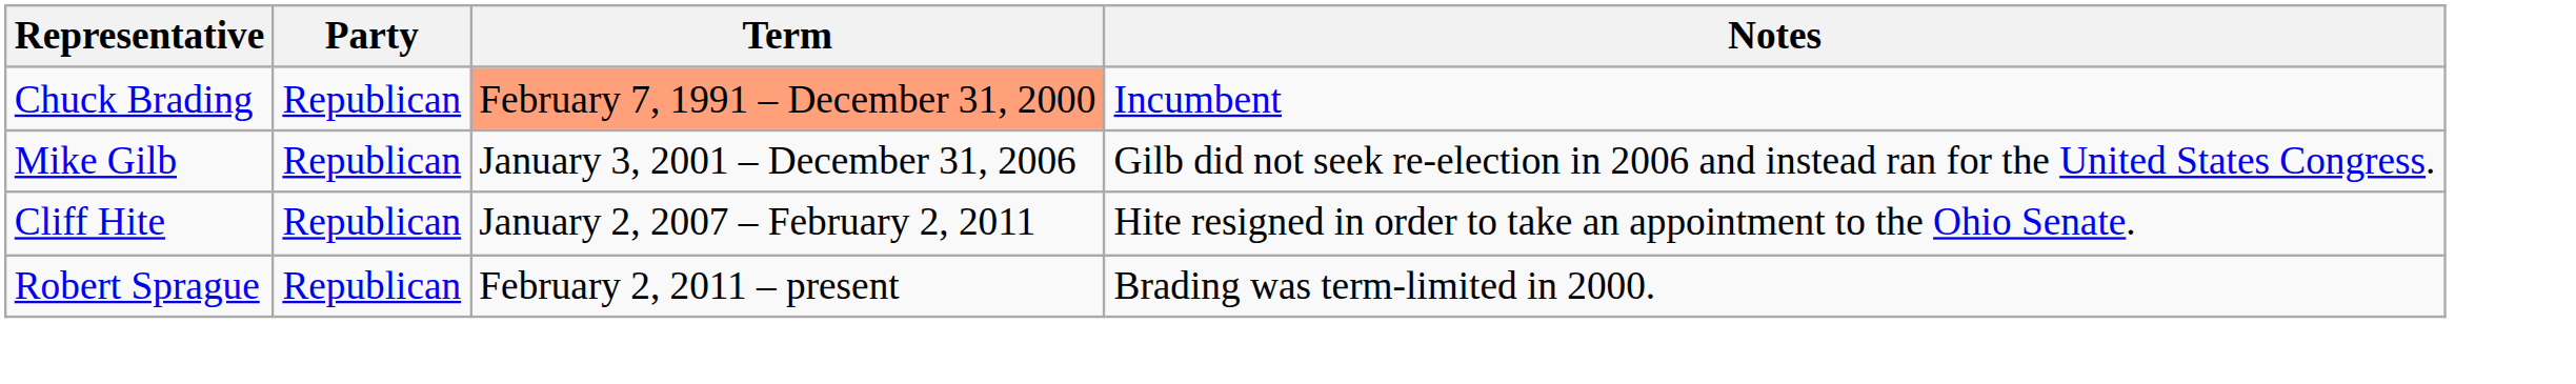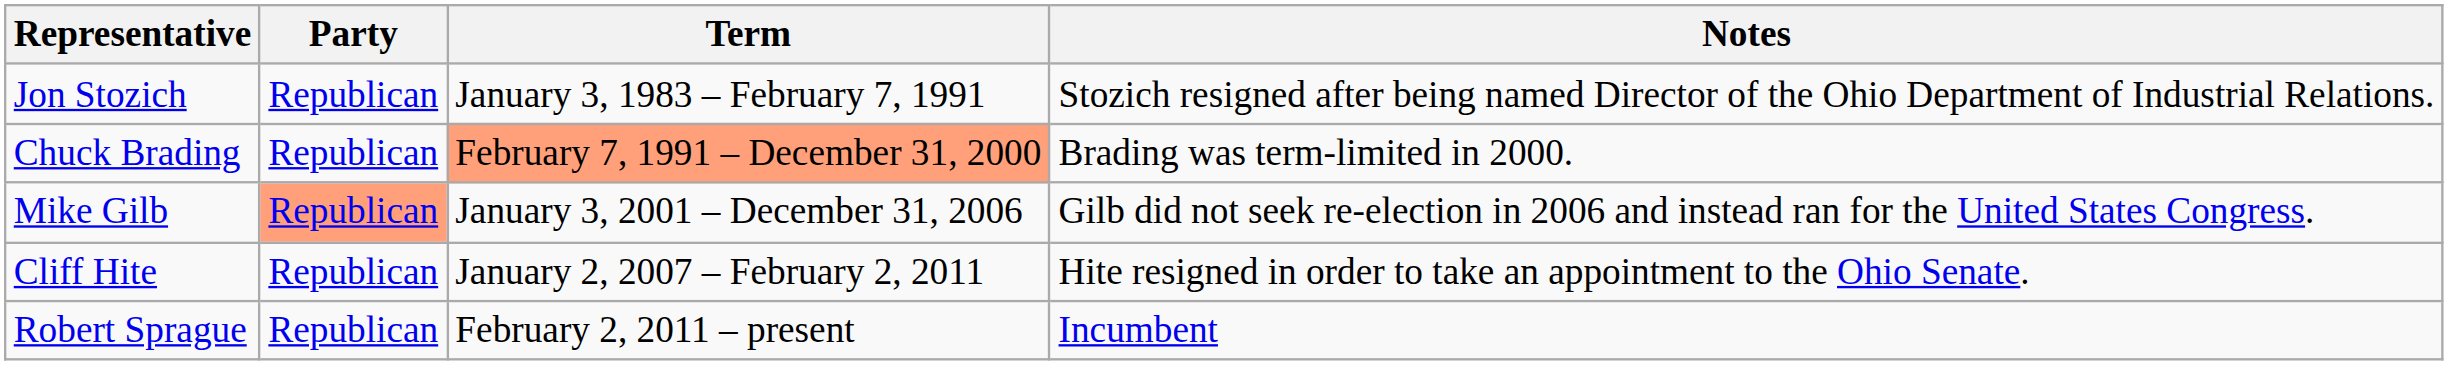+ row: Jon Stozich | Republican | January 3, 1983 – February 7, 1991 | Stozich resigned after being named Director of the Ohio Department of Industrial Relations.
Chuck Brading | Notes: Incumbent -> Brading was term-limited in 2000.
Mike Gilb | Party: no background -> lightsalmon background
Robert Sprague | Notes: Brading was term-limited in 2000. -> Incumbent
